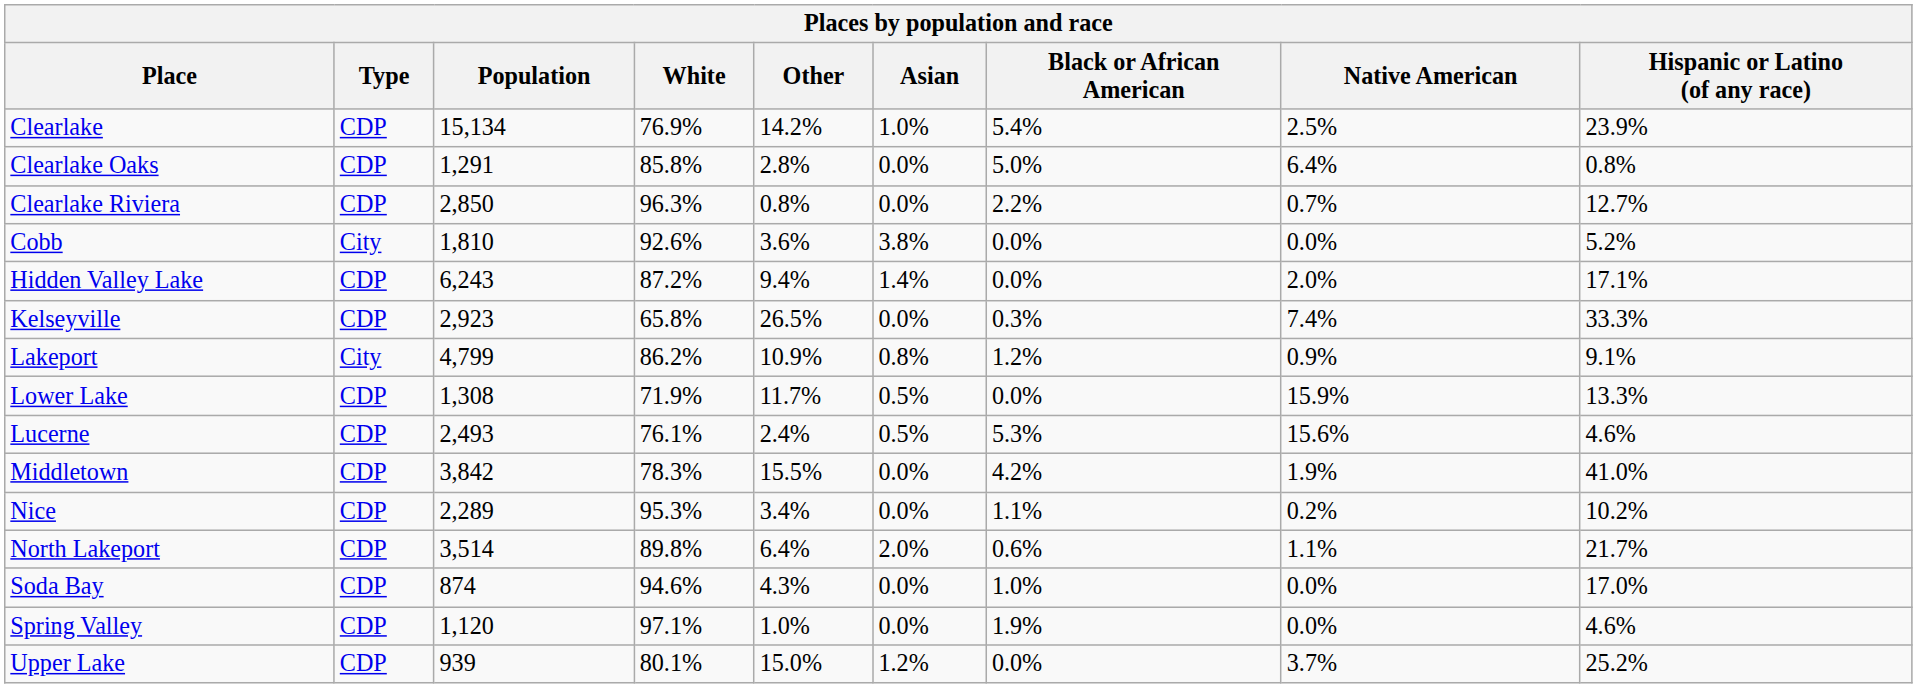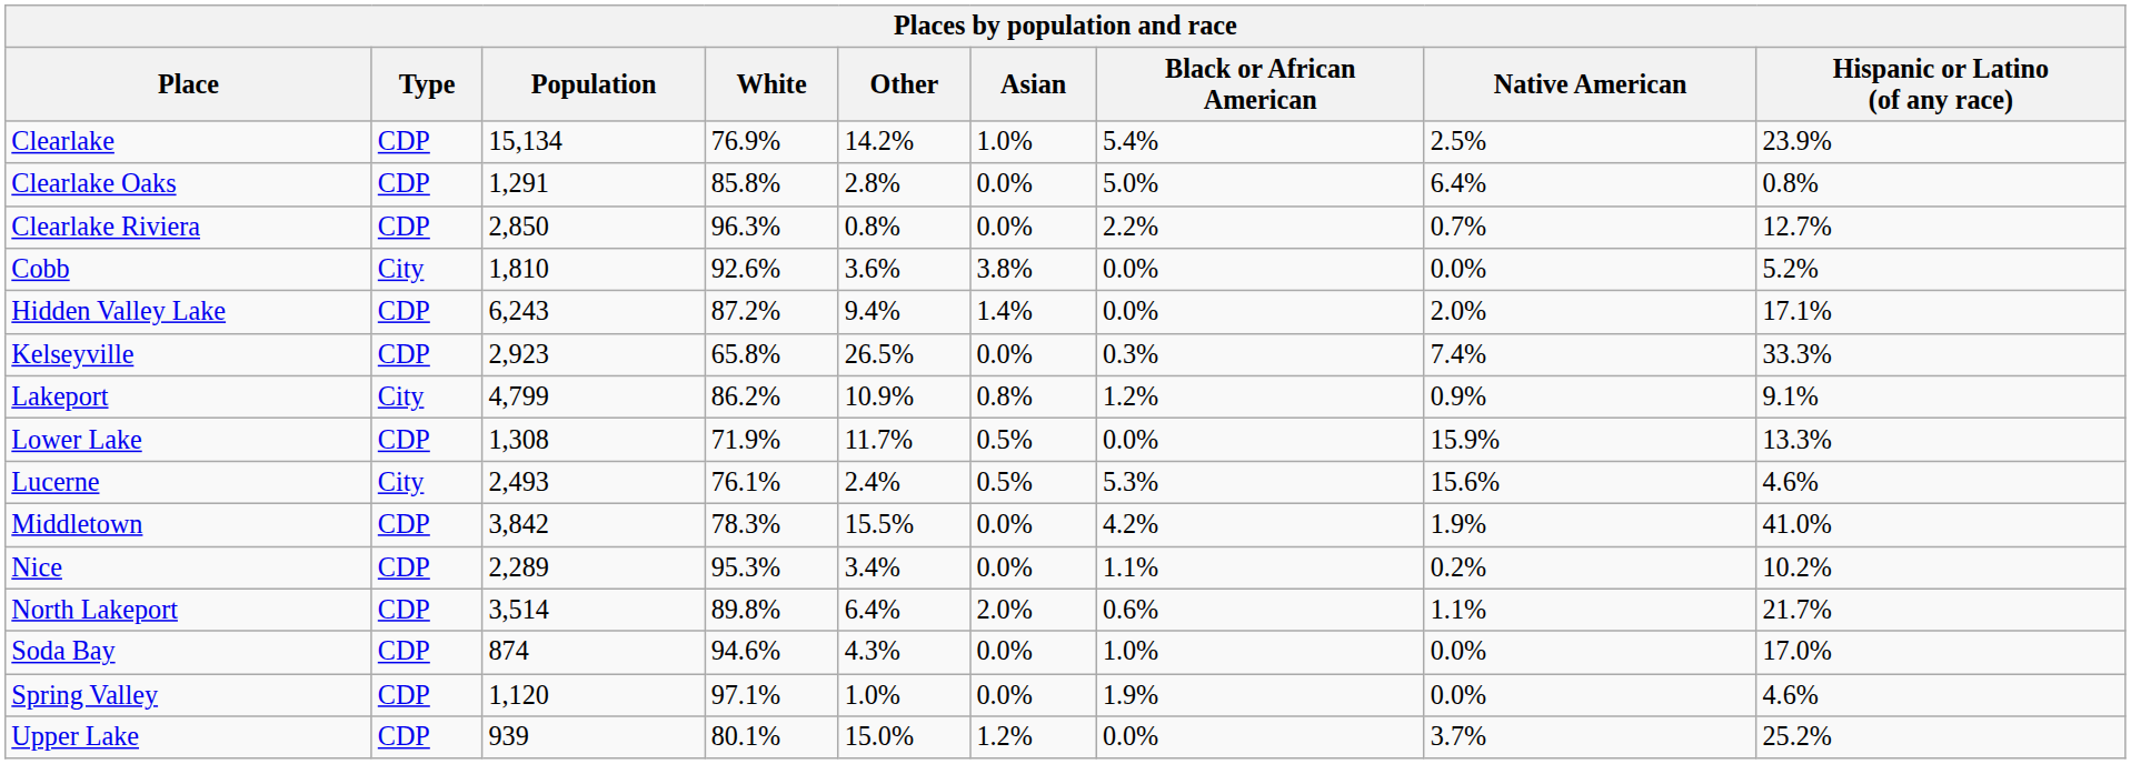Lucerne | Type: CDP -> City
